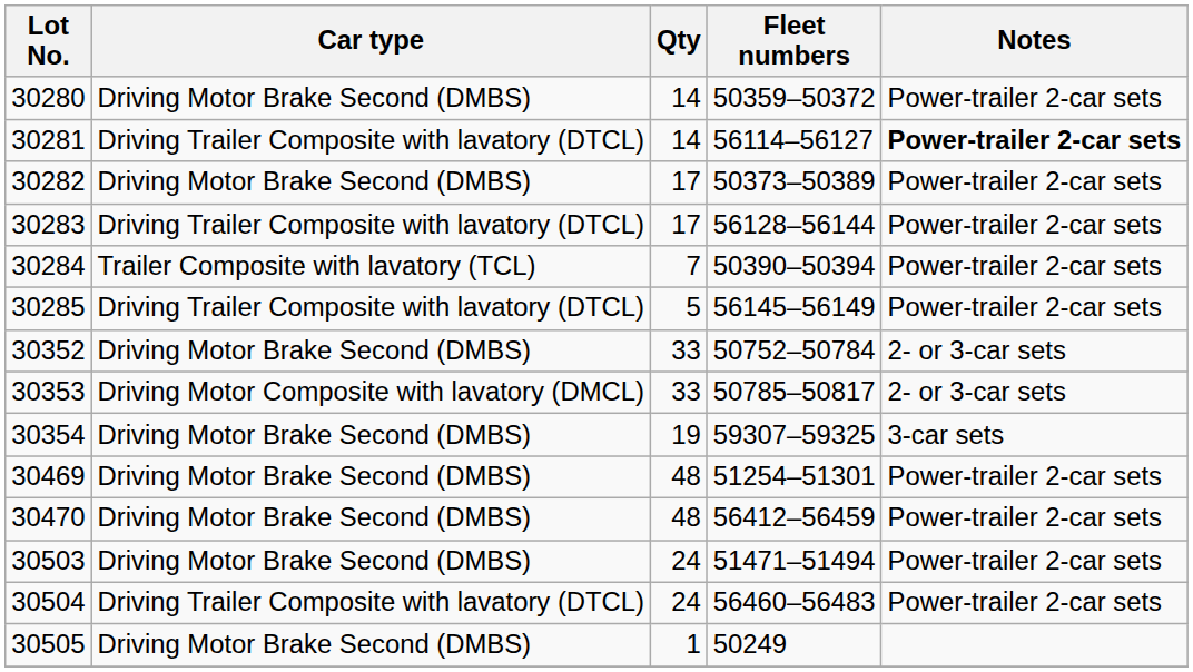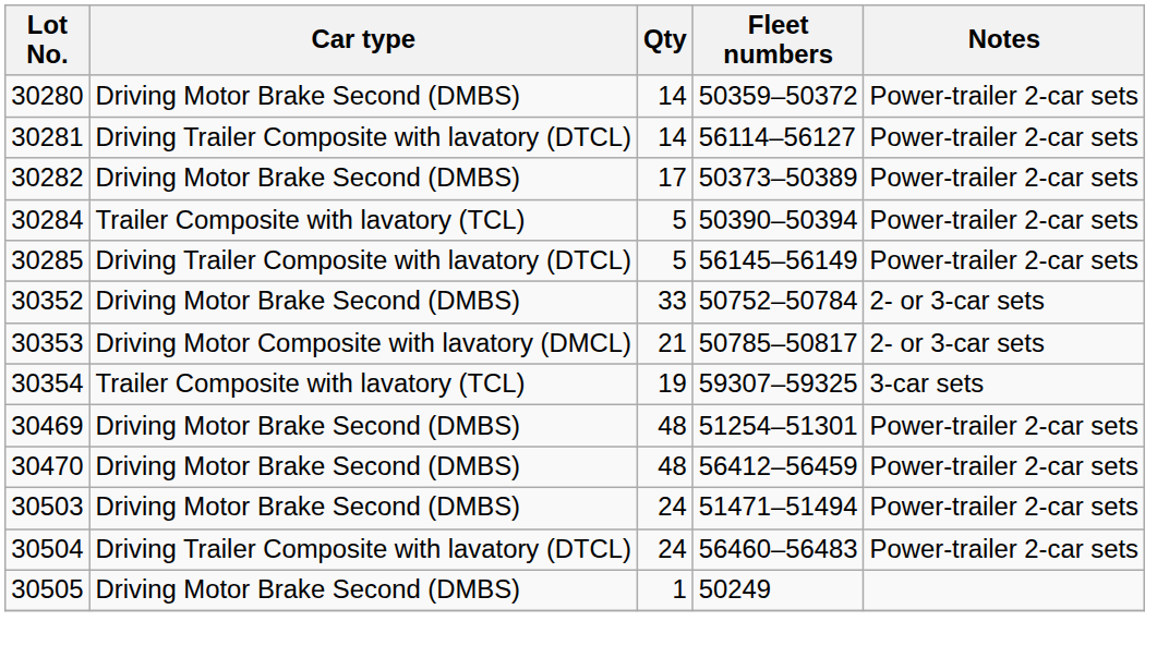30281 | Notes: bold -> normal
- row: 30283 | Driving Trailer Composite with lavatory (DTCL) | 17 | 56128–56144 | Power-trailer 2-car sets
30284 | Qty: 7 -> 5
30353 | Qty: 33 -> 21
30354 | Car type: Driving Motor Brake Second (DMBS) -> Trailer Composite with lavatory (TCL)
